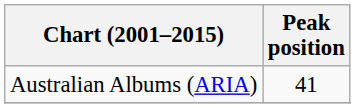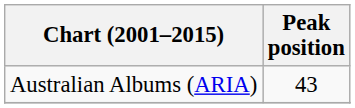Australian Albums (ARIA) | Peak position: 41 -> 43
